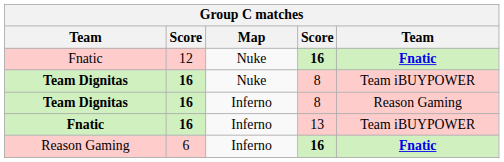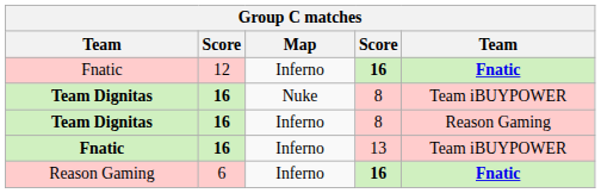Fnatic / 12 | Map: Nuke -> Inferno
